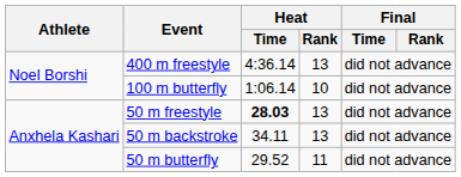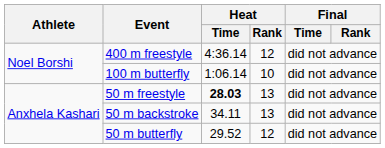400 m freestyle | Heat / Rank: 13 -> 12
50 m butterfly | Heat / Rank: 11 -> 12
